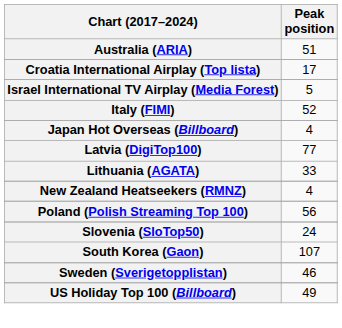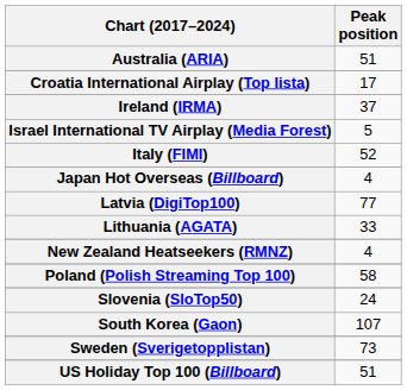+ row: Ireland (IRMA) | 37
Poland (Polish Streaming Top 100) | Peak position: 56 -> 58
Sweden (Sverigetopplistan) | Peak position: 46 -> 73
US Holiday Top 100 (Billboard) | Peak position: 49 -> 51
